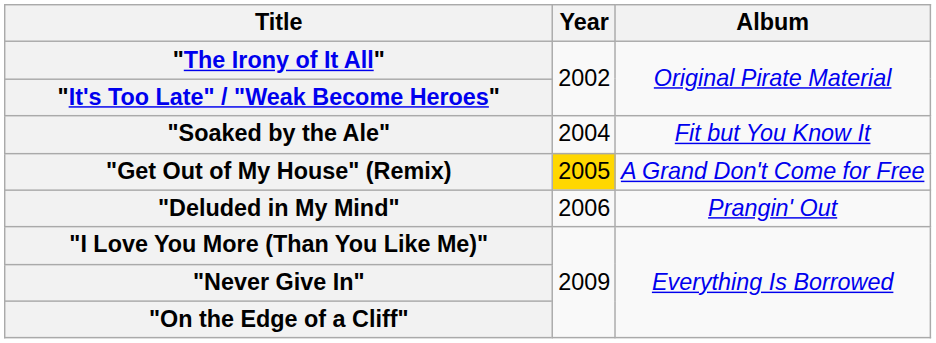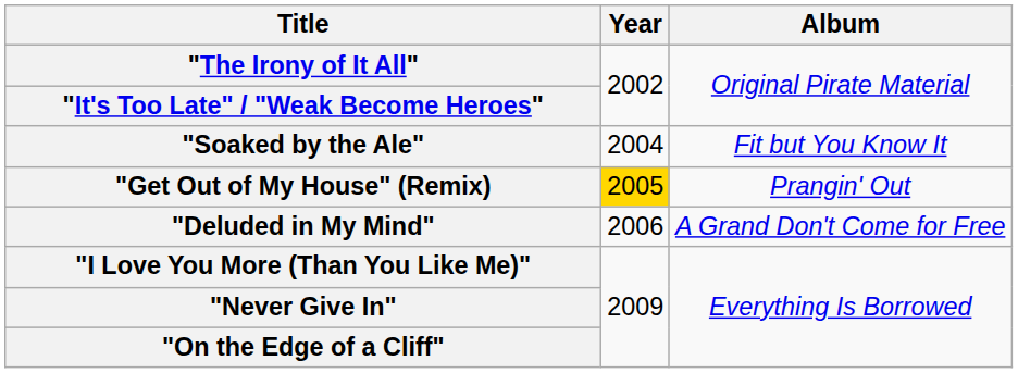"Get Out of My House" (Remix) | Album: A Grand Don't Come for Free -> Prangin' Out
"Deluded in My Mind" | Album: Prangin' Out -> A Grand Don't Come for Free
